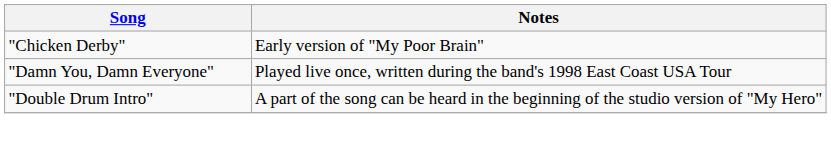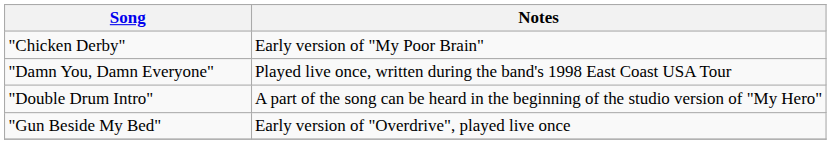+ row: "Gun Beside My Bed" | Early version of "Overdrive", played live once
